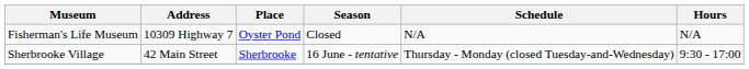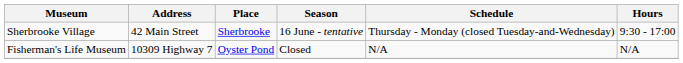rows swapped: Fisherman's Life Museum <-> Sherbrooke Village
